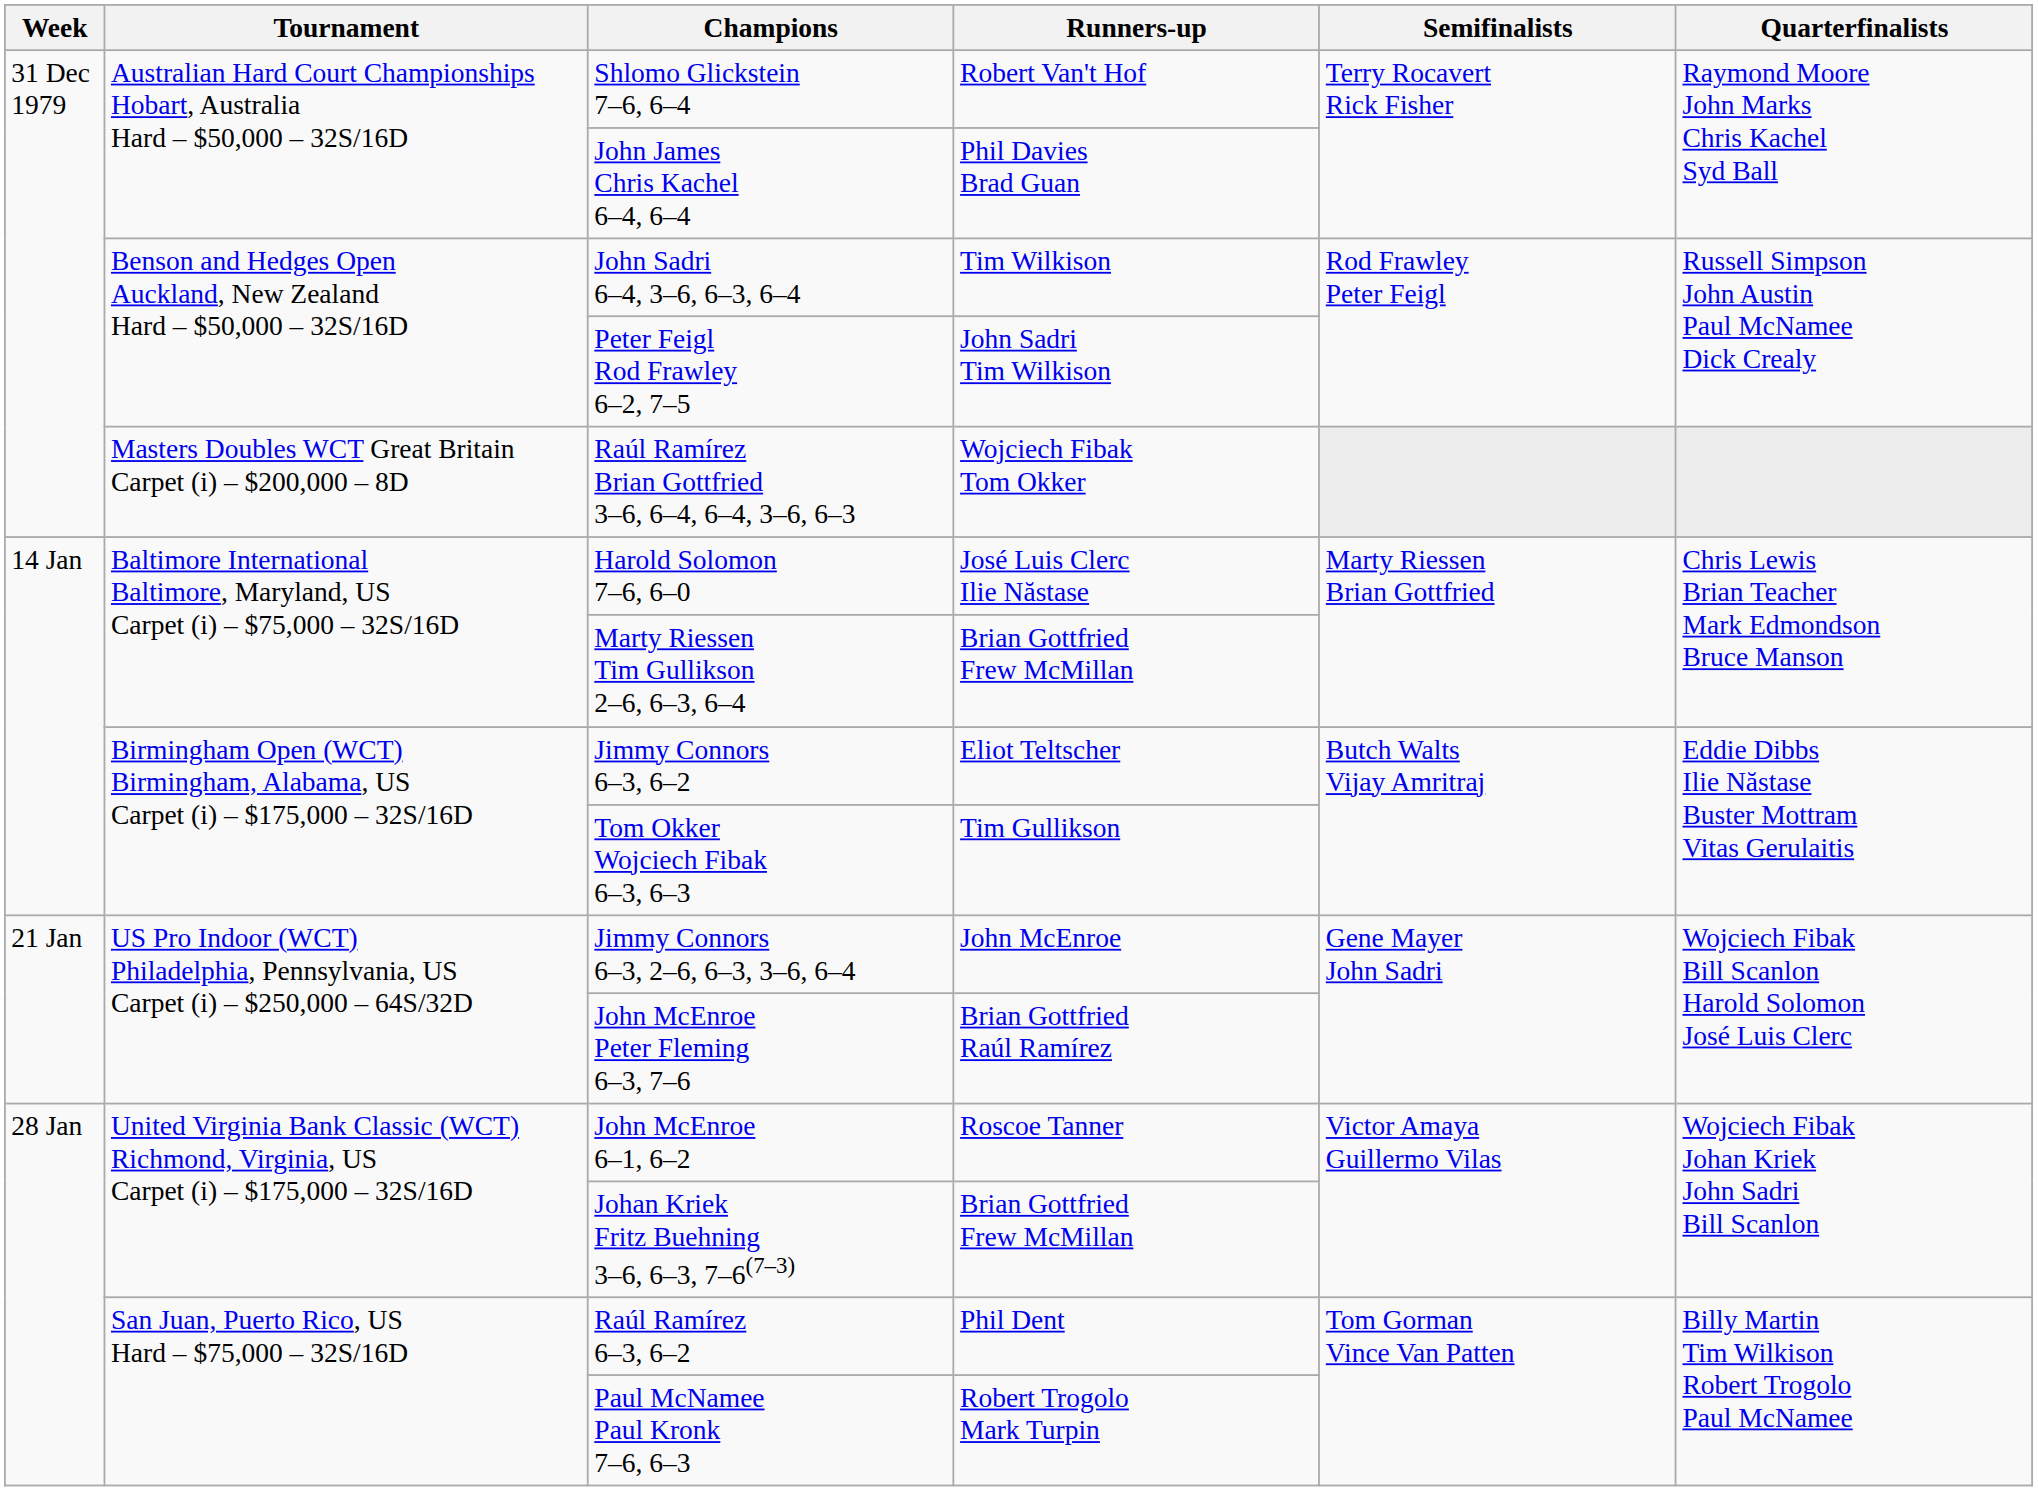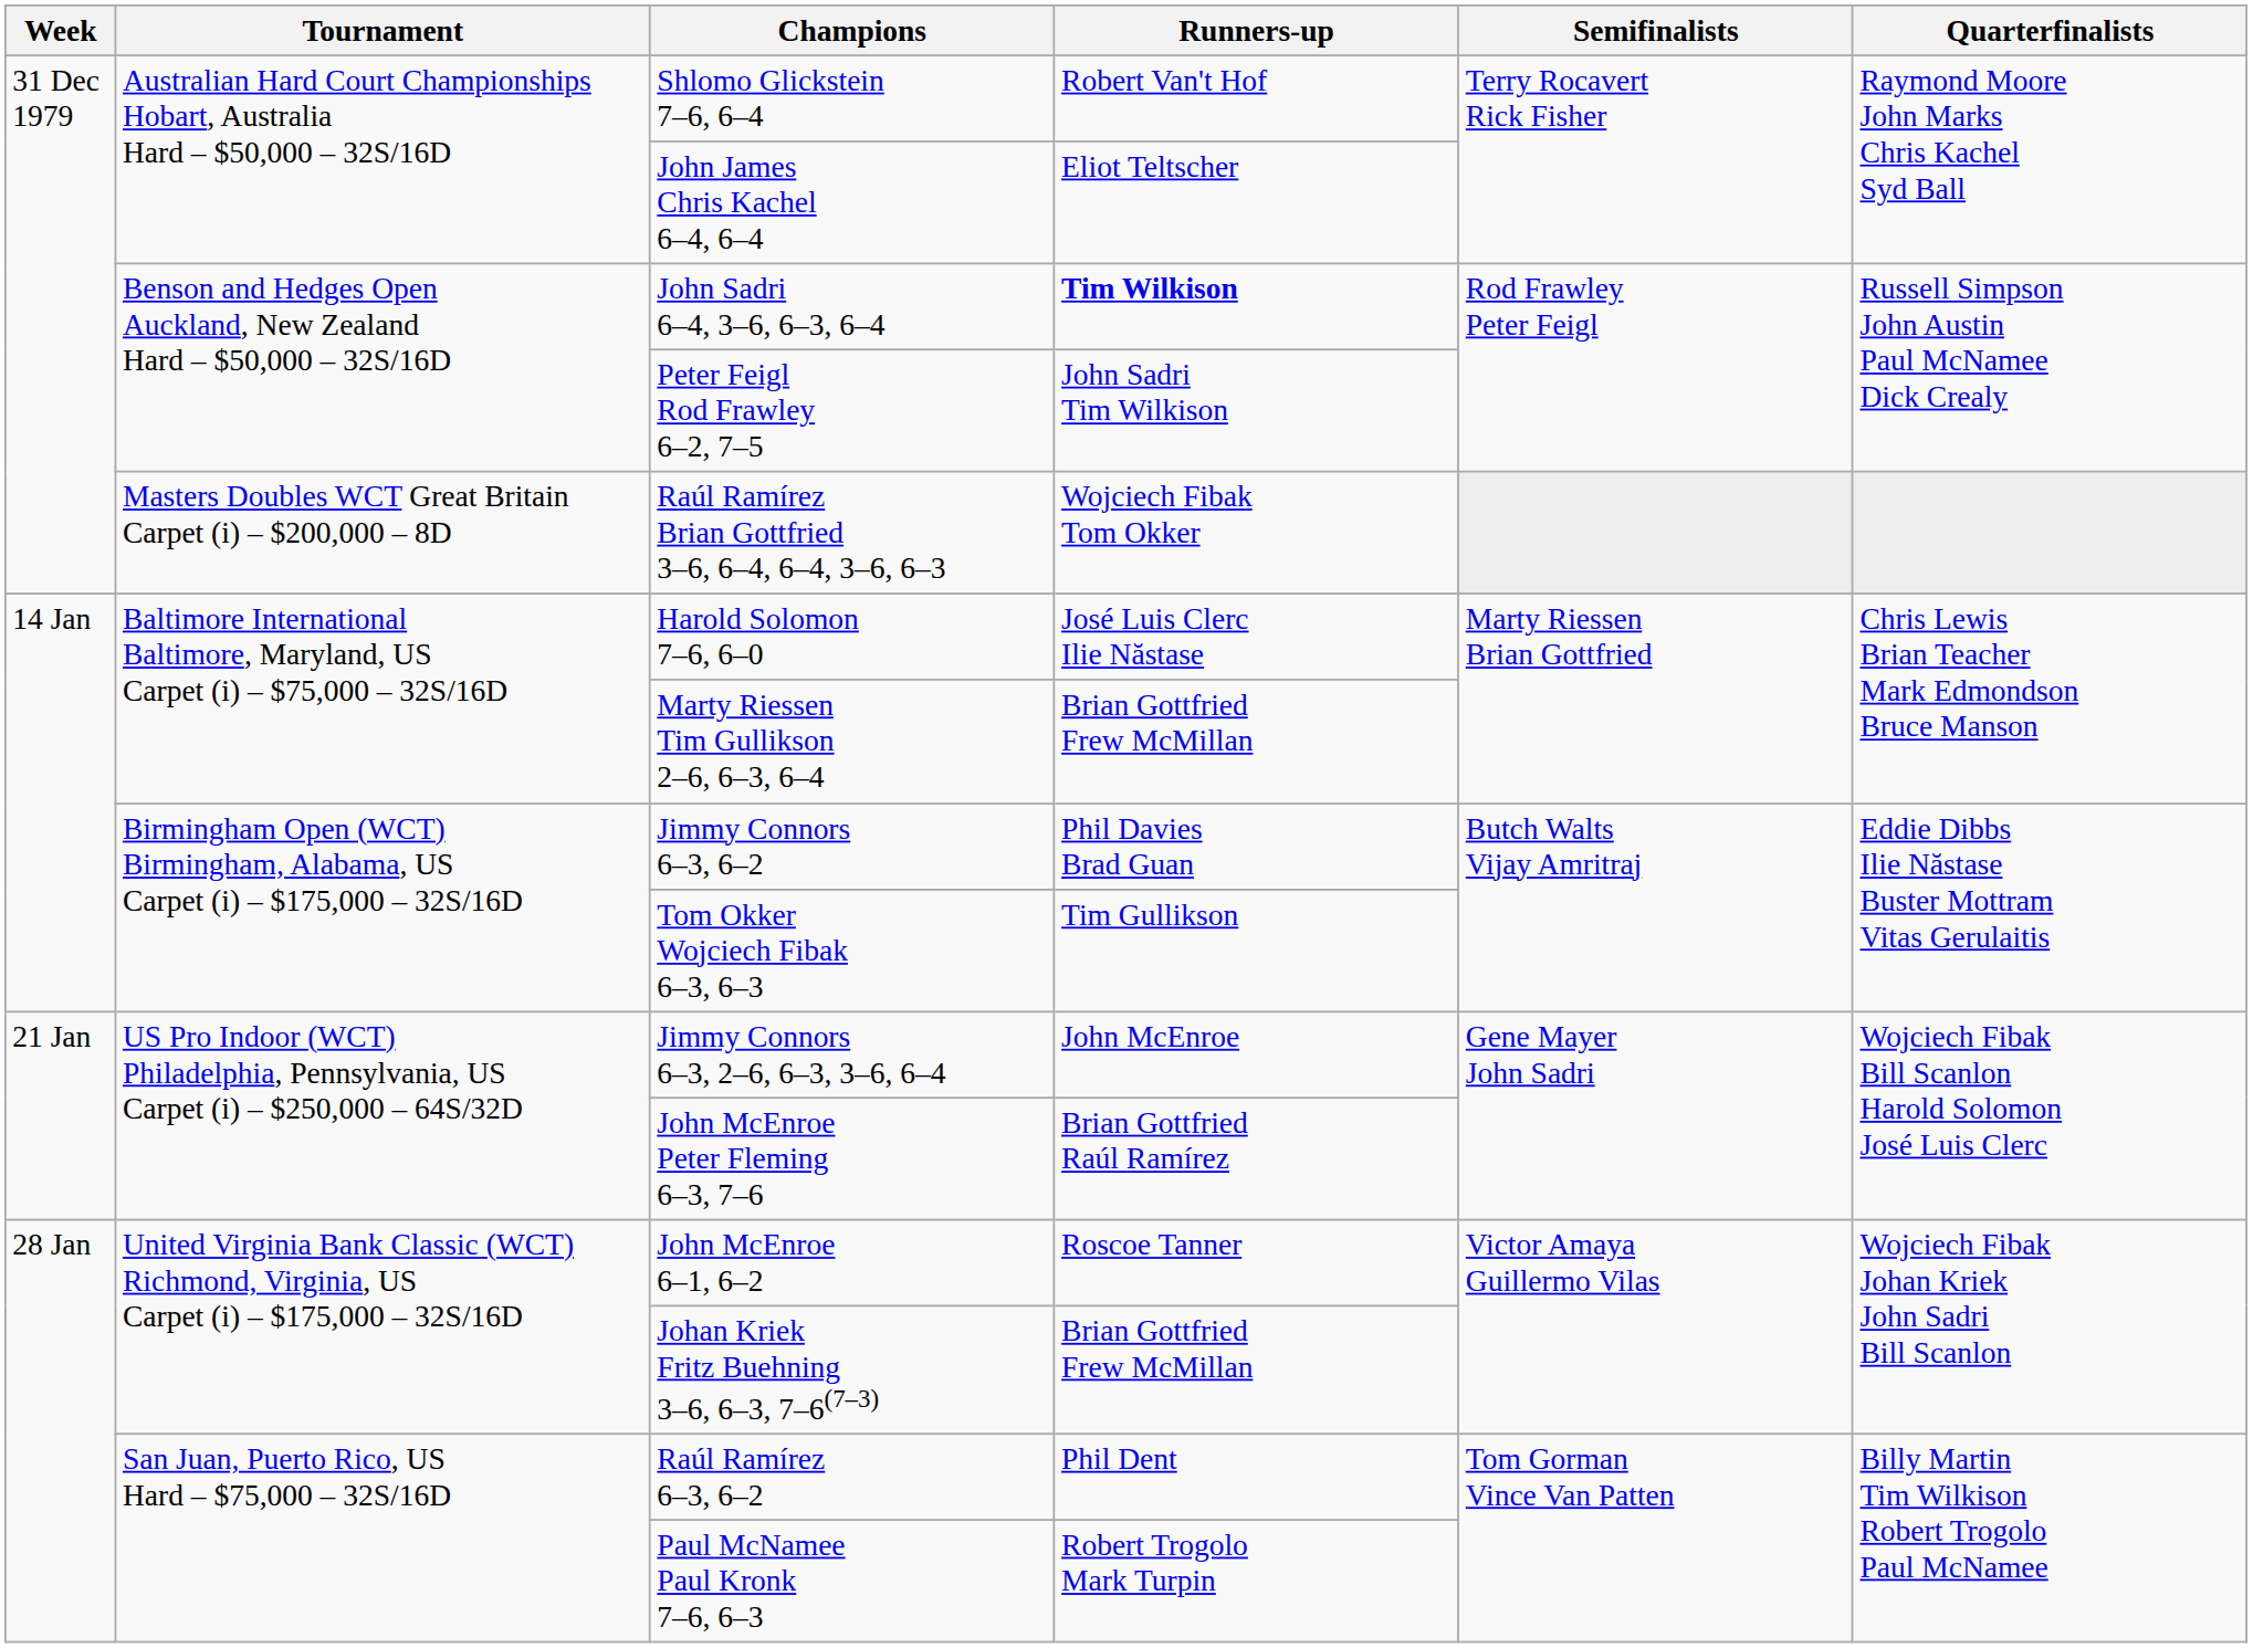John James Chris Kachel 6–4, 6–4 | Runners-up: Phil Davies Brad Guan -> Eliot Teltscher
John Sadri 6–4, 3–6, 6–3, 6–4 | Runners-up: normal -> bold
Jimmy Connors 6–3, 6–2 | Runners-up: Eliot Teltscher -> Phil Davies Brad Guan
